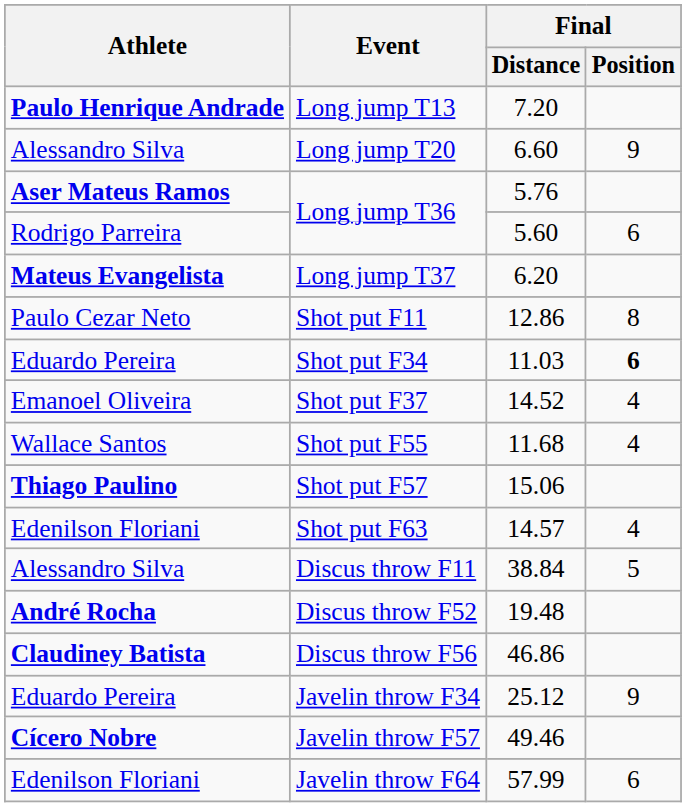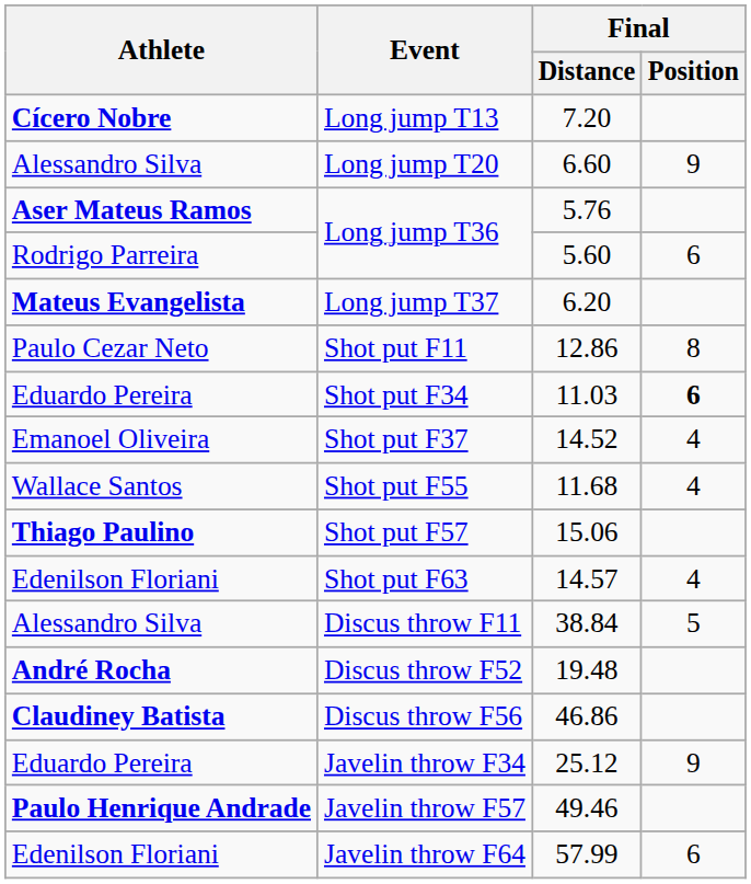Long jump T13 | Athlete: Paulo Henrique Andrade -> Cícero Nobre
Javelin throw F57 | Athlete: Cícero Nobre -> Paulo Henrique Andrade
